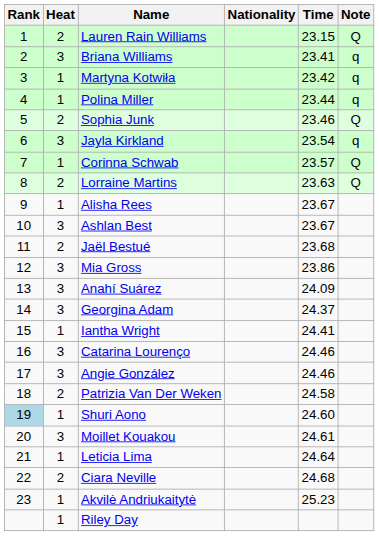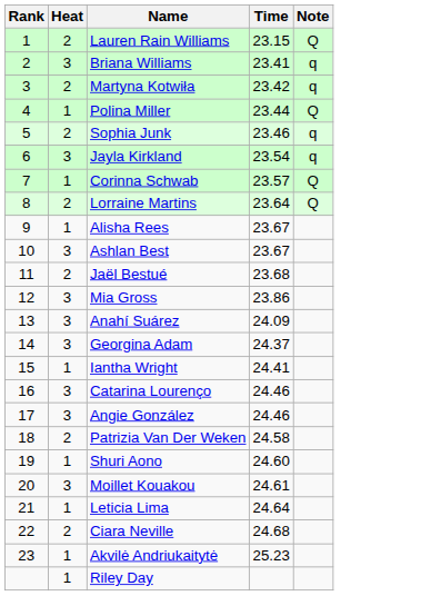- column: Nationality
Martyna Kotwiła | Heat: 1 -> 2
Polina Miller | Note: q -> Q
Sophia Junk | Note: Q -> q
Lorraine Martins | Time: 23.63 -> 23.64
Shuri Aono | Rank: lightblue background -> no background
